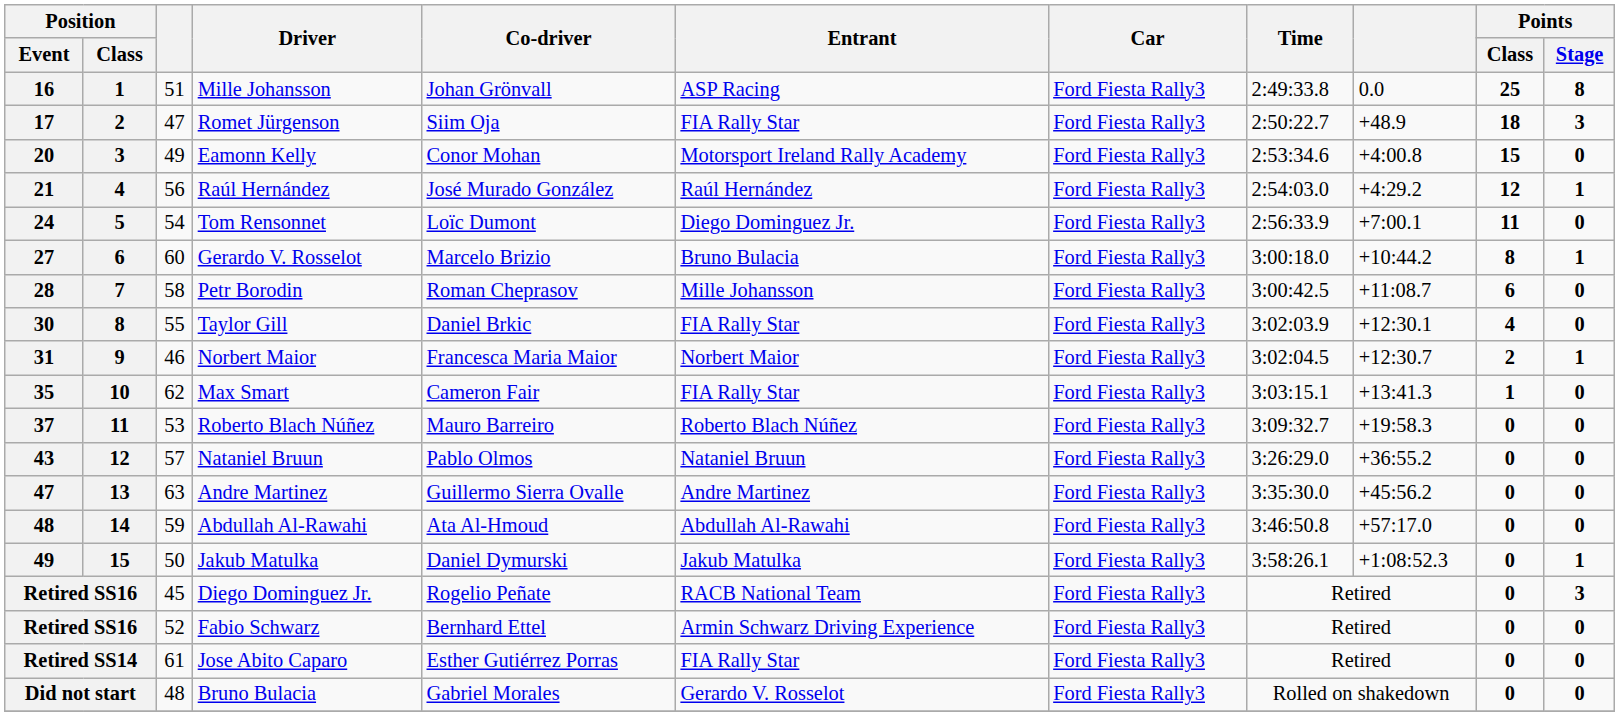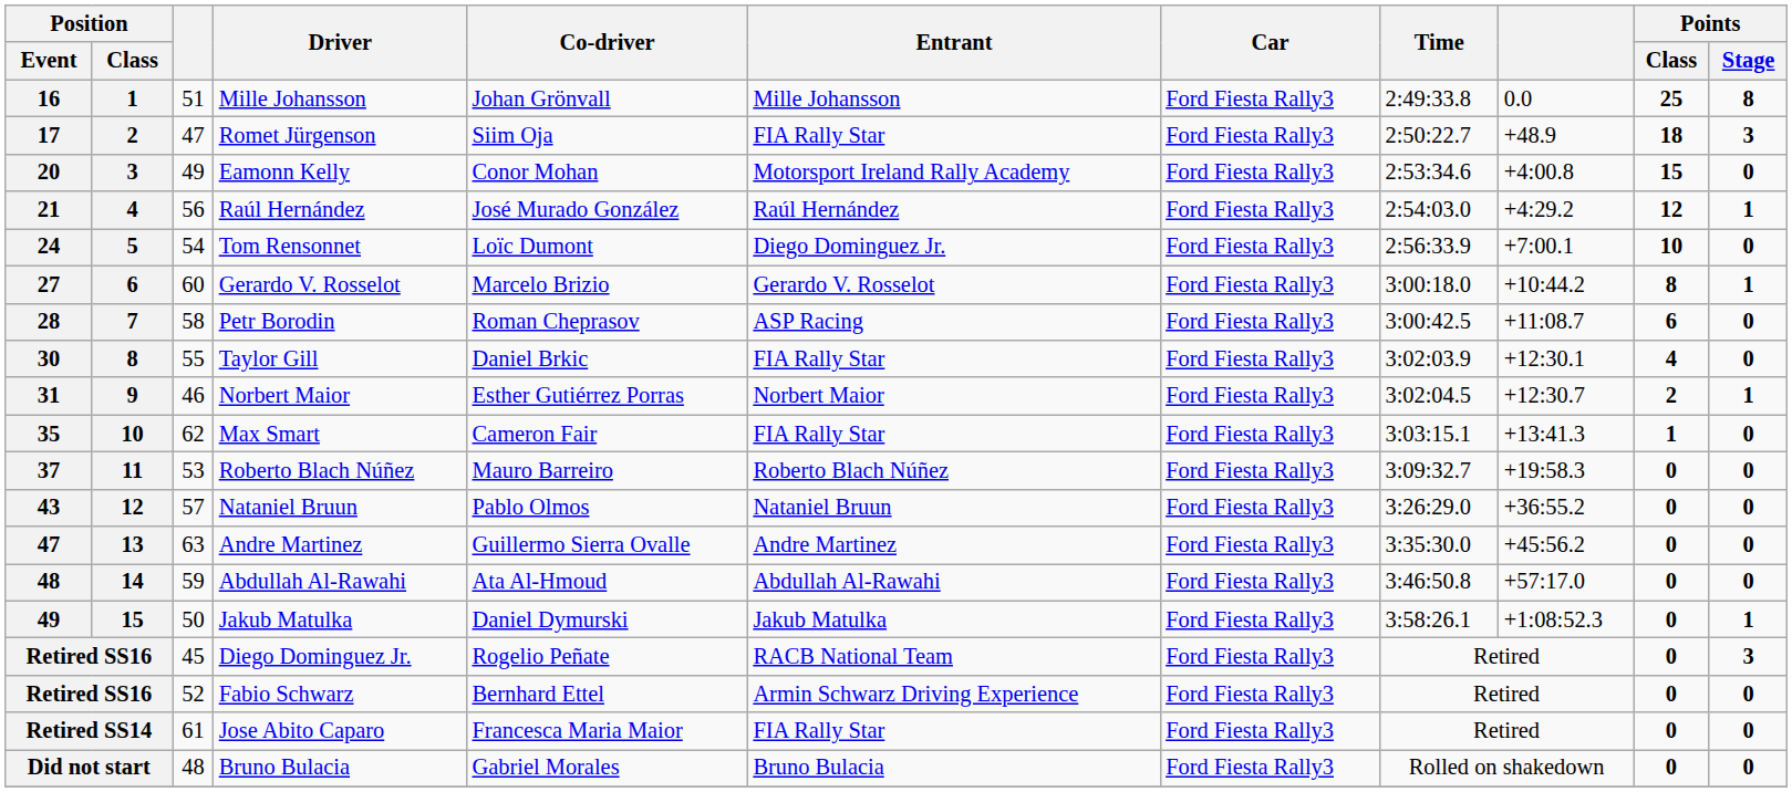16 | Entrant: ASP Racing -> Mille Johansson
24 | Points / Class: 11 -> 10
27 | Entrant: Bruno Bulacia -> Gerardo V. Rosselot
28 | Entrant: Mille Johansson -> ASP Racing
31 | Co-driver: Francesca Maria Maior -> Esther Gutiérrez Porras
Retired SS14 | Co-driver: Esther Gutiérrez Porras -> Francesca Maria Maior
Did not start | Entrant: Gerardo V. Rosselot -> Bruno Bulacia
